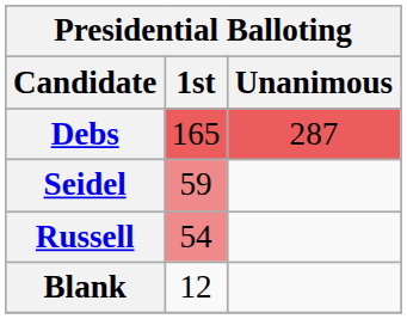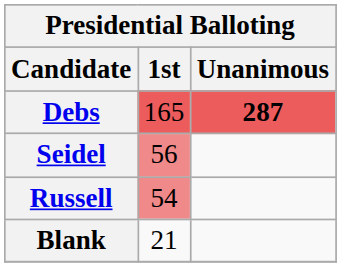Debs | Unanimous: normal -> bold
Seidel | 1st: 59 -> 56
Blank | 1st: 12 -> 21
